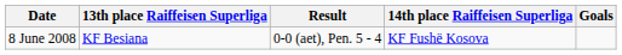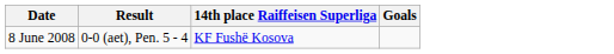- column: 13th place Raiffeisen Superliga | KF Besiana
